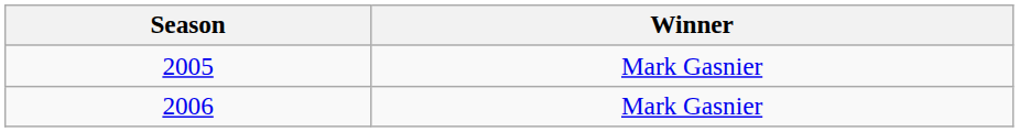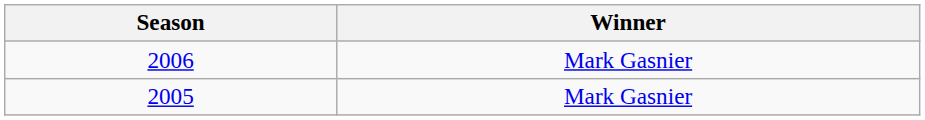rows swapped: 2005 <-> 2006
